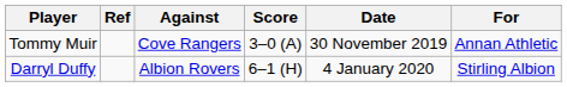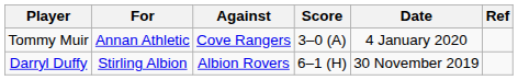columns swapped: For <-> Ref
Tommy Muir | Date: 30 November 2019 -> 4 January 2020
Darryl Duffy | Date: 4 January 2020 -> 30 November 2019
